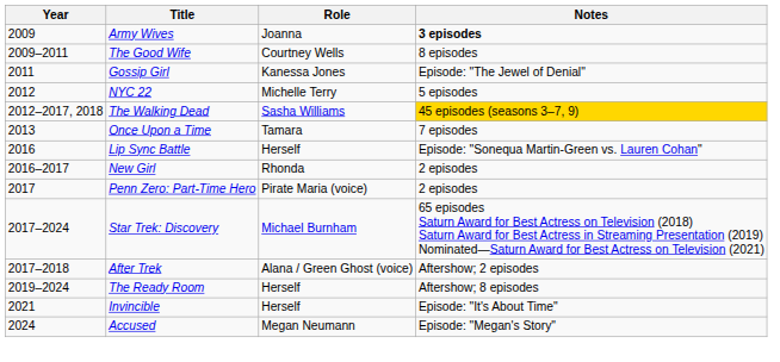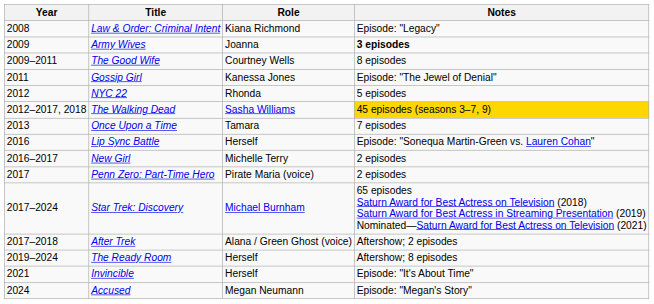+ row: 2008 | Law & Order: Criminal Intent | Kiana Richmond | Episode: "Legacy"
NYC 22 | Role: Michelle Terry -> Rhonda
New Girl | Role: Rhonda -> Michelle Terry
